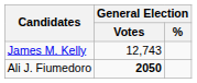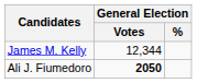James M. Kelly | General Election / Votes: 12,743 -> 12,344
